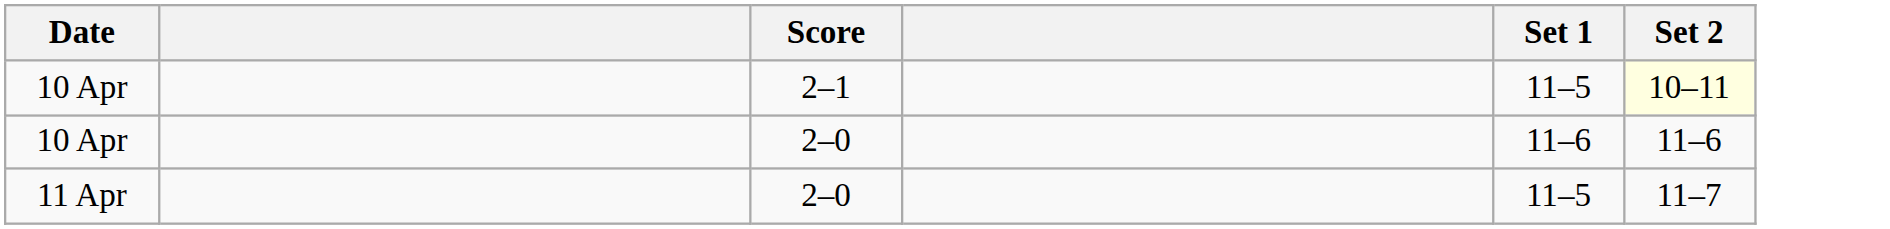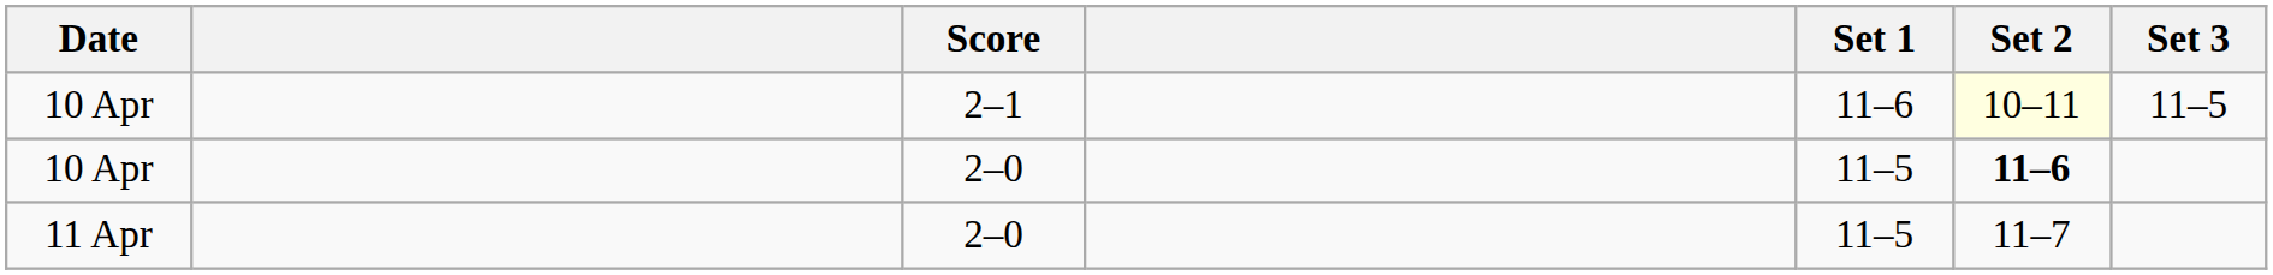+ column: Set 3 | 11–5
10 Apr / 2–1 | Set 1: 11–5 -> 11–6
10 Apr / 2–0 | Set 1: 11–6 -> 11–5
10 Apr / 2–0 | Set 2: normal -> bold
